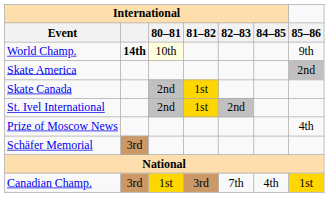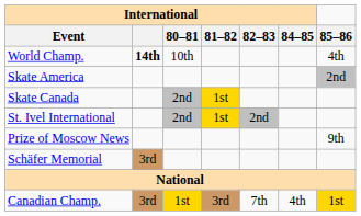World Champ. | International / 80–81: lightyellow background -> no background
World Champ. | 85–86: 9th -> 4th
Prize of Moscow News | 85–86: 4th -> 9th
